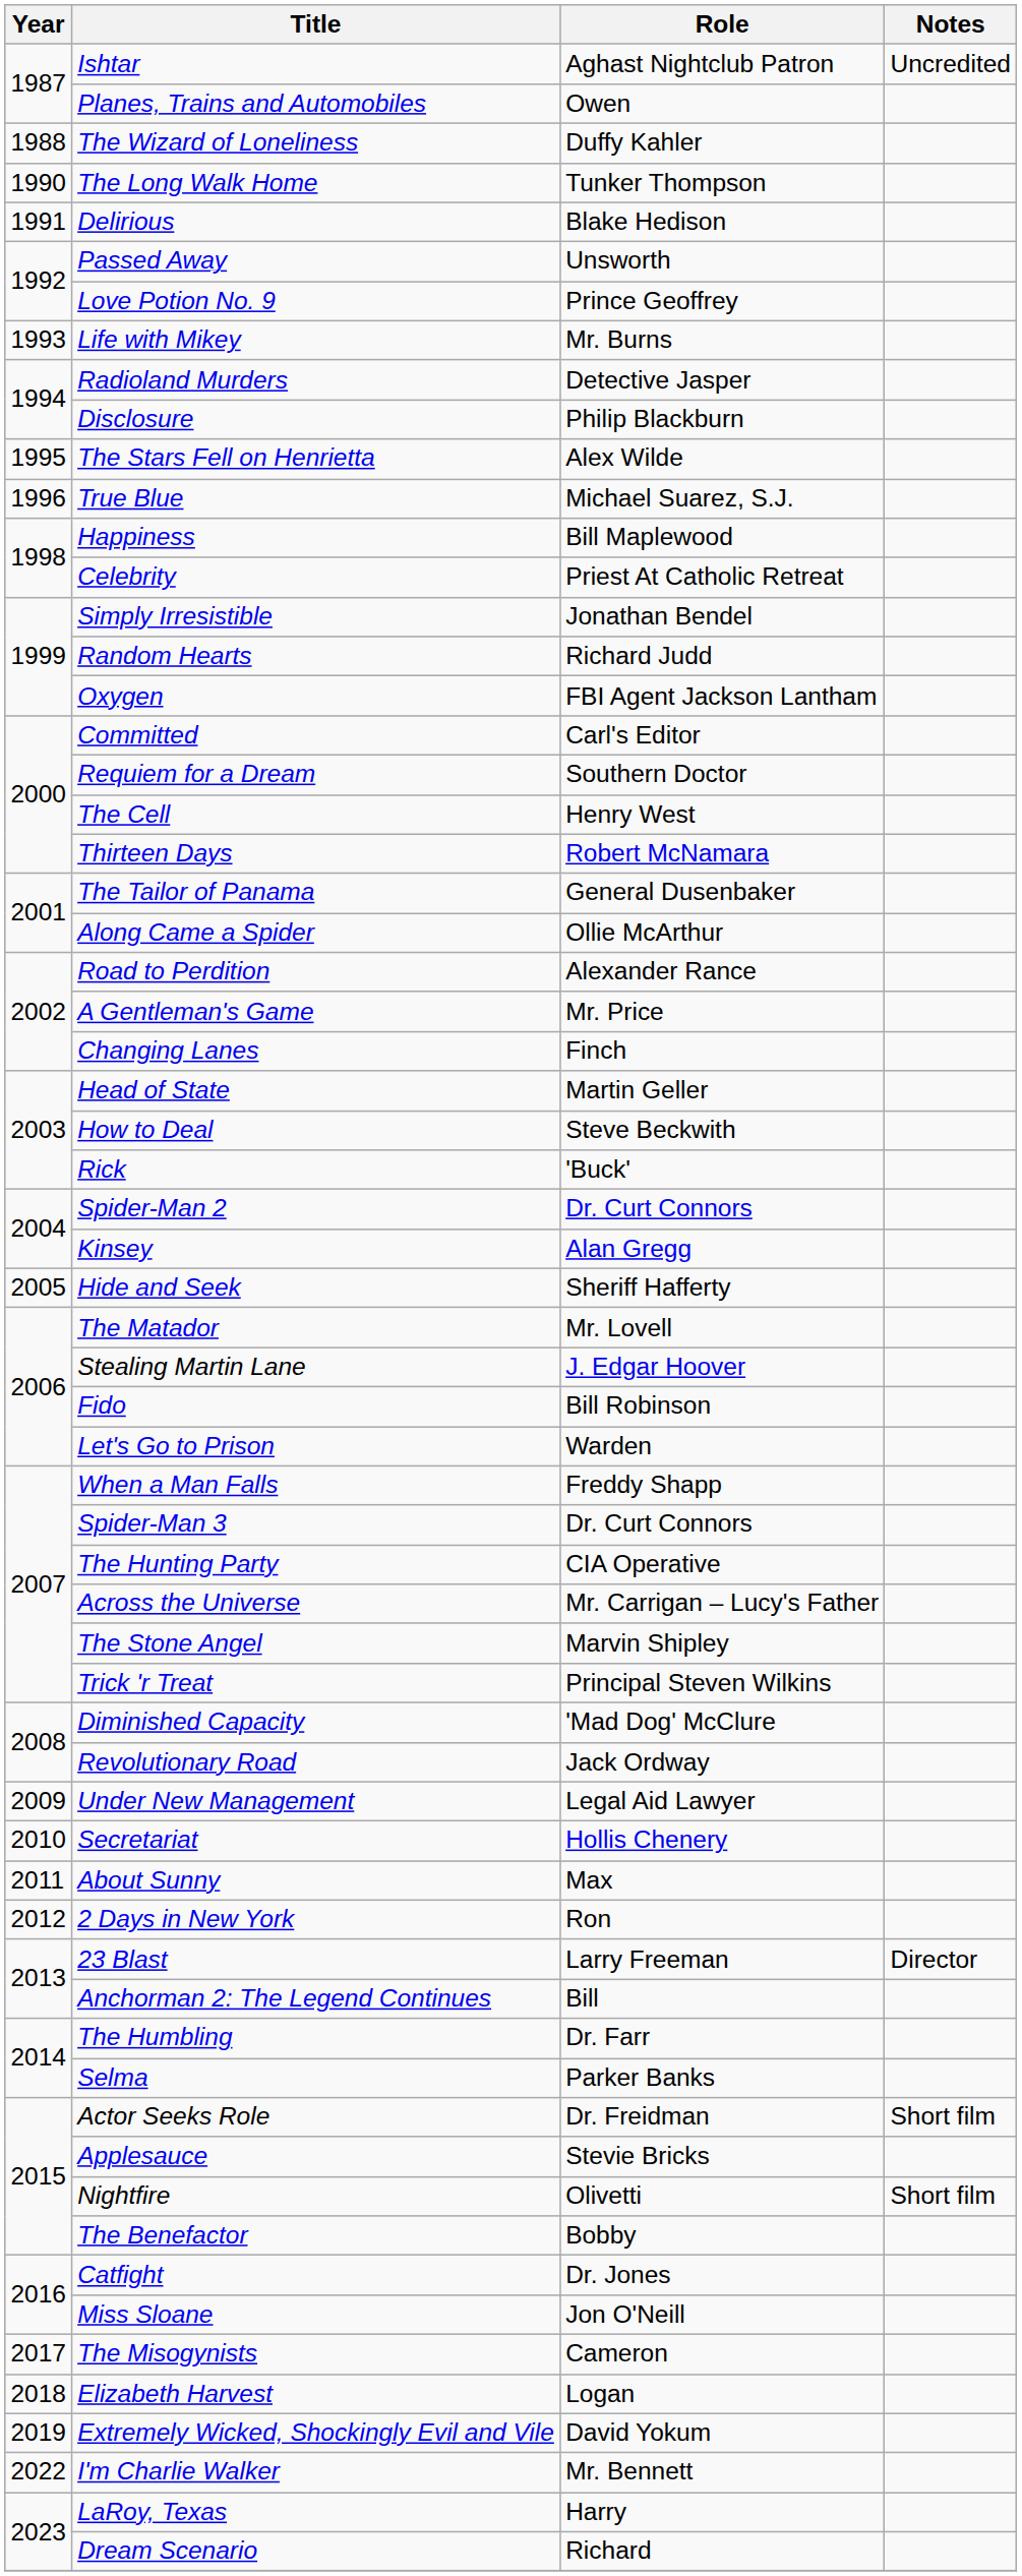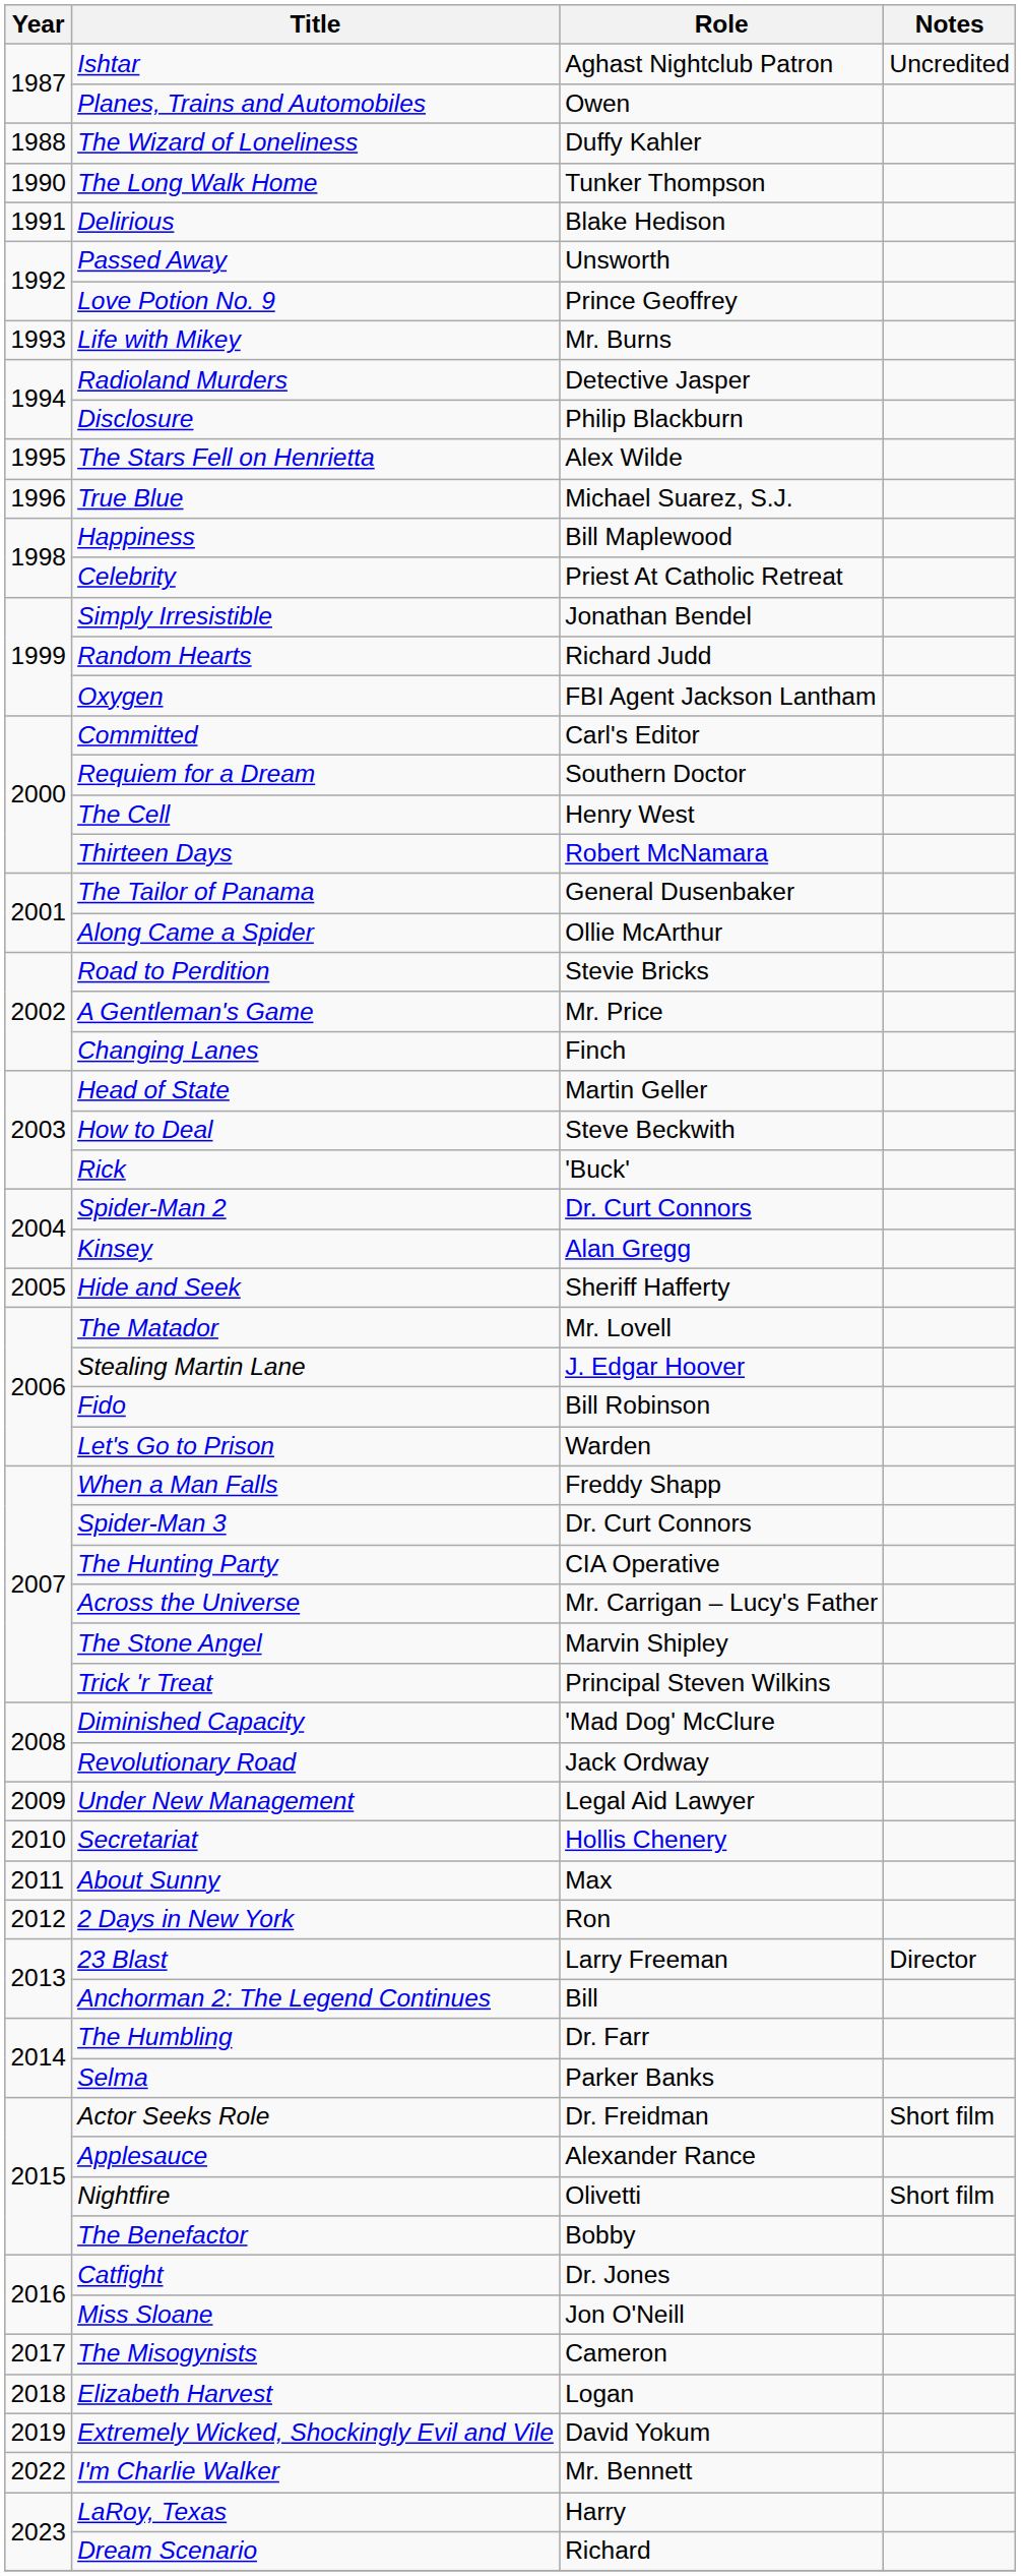Road to Perdition | Role: Alexander Rance -> Stevie Bricks
Applesauce | Role: Stevie Bricks -> Alexander Rance
